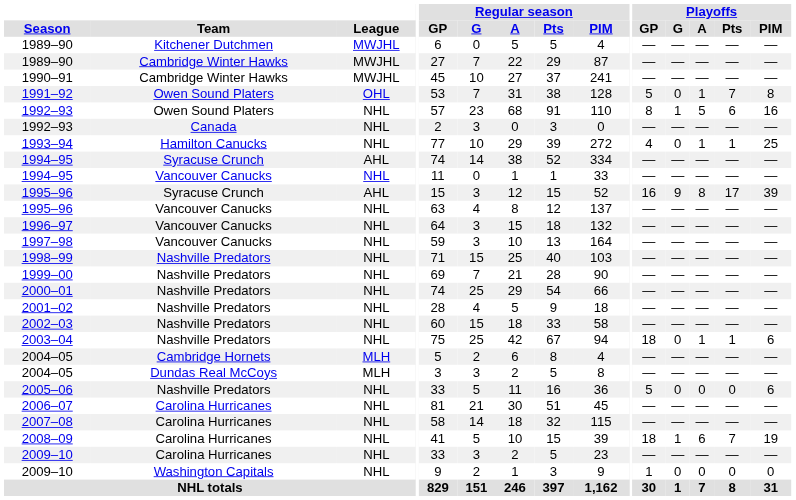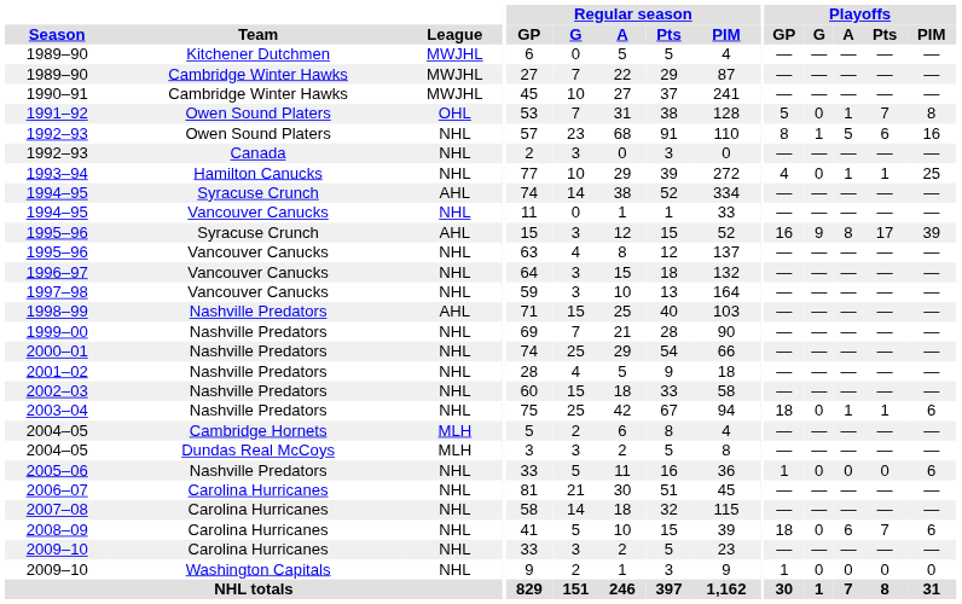1998–99 | League: NHL -> AHL
2005–06 | Playoffs / GP: 5 -> 1
2008–09 | Playoffs / G: 1 -> 0
2008–09 | Playoffs / PIM: 19 -> 6
